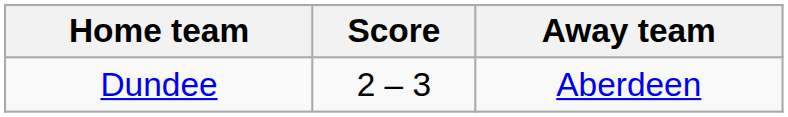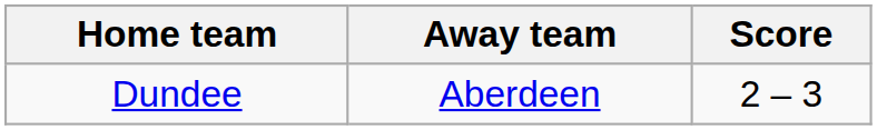columns swapped: Score <-> Away team
